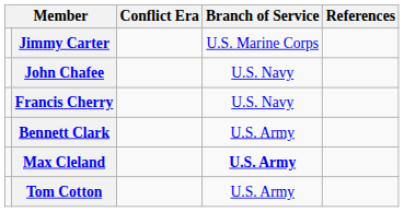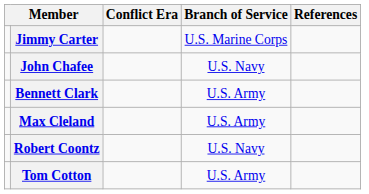- row: Francis Cherry | U.S. Navy
Max Cleland | Branch of Service: bold -> normal
+ row: Robert Coontz | U.S. Navy
